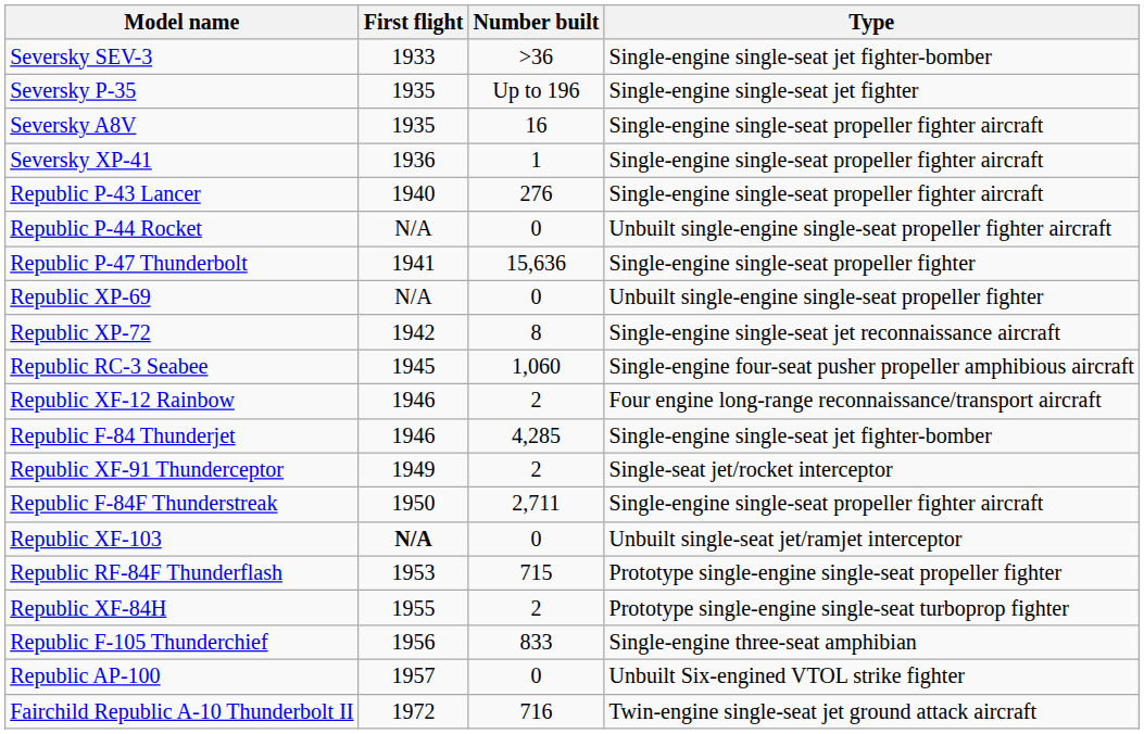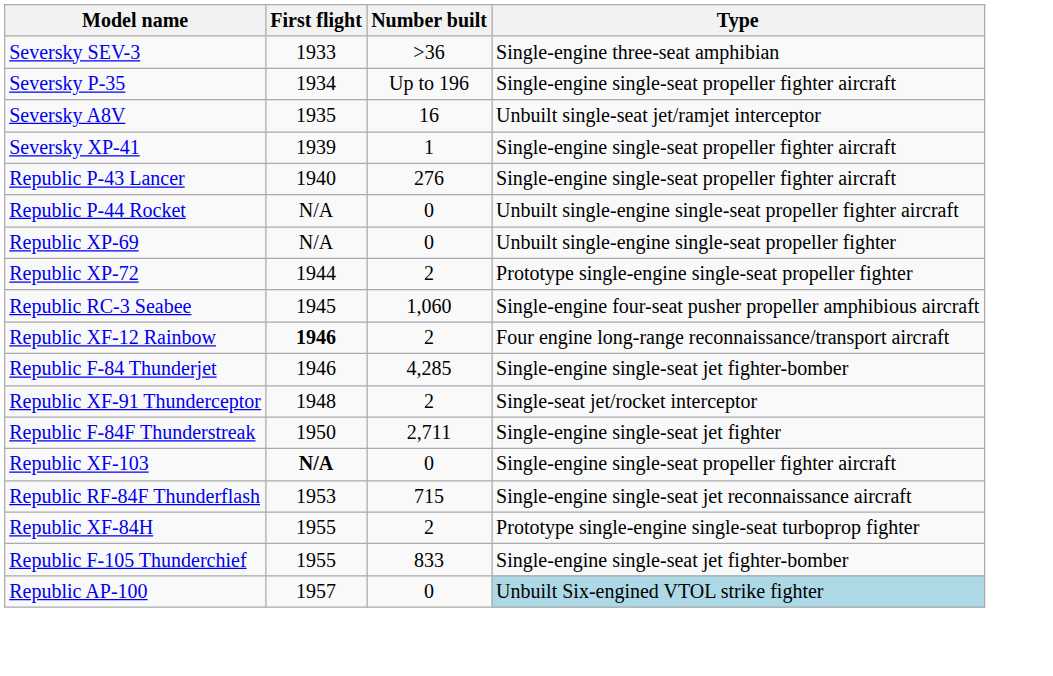Seversky SEV-3 | Type: Single-engine single-seat jet fighter-bomber -> Single-engine three-seat amphibian
Seversky P-35 | First flight: 1935 -> 1934
Seversky P-35 | Type: Single-engine single-seat jet fighter -> Single-engine single-seat propeller fighter aircraft
Seversky A8V | Type: Single-engine single-seat propeller fighter aircraft -> Unbuilt single-seat jet/ramjet interceptor
Seversky XP-41 | First flight: 1936 -> 1939
- row: Republic P-47 Thunderbolt | 1941 | 15,636 | Single-engine single-seat propeller fighter
Republic XP-72 | First flight: 1942 -> 1944
Republic XP-72 | Number built: 8 -> 2
Republic XP-72 | Type: Single-engine single-seat jet reconnaissance aircraft -> Prototype single-engine single-seat propeller fighter
Republic XF-12 Rainbow | First flight: normal -> bold
Republic XF-91 Thunderceptor | First flight: 1949 -> 1948
Republic F-84F Thunderstreak | Type: Single-engine single-seat propeller fighter aircraft -> Single-engine single-seat jet fighter
Republic XF-103 | Type: Unbuilt single-seat jet/ramjet interceptor -> Single-engine single-seat propeller fighter aircraft
Republic RF-84F Thunderflash | Type: Prototype single-engine single-seat propeller fighter -> Single-engine single-seat jet reconnaissance aircraft
Republic F-105 Thunderchief | First flight: 1956 -> 1955
Republic F-105 Thunderchief | Type: Single-engine three-seat amphibian -> Single-engine single-seat jet fighter-bomber
Republic AP-100 | Type: no background -> lightblue background
- row: Fairchild Republic A-10 Thunderbolt II | 1972 | 716 | Twin-engine single-seat jet ground attack aircraft
